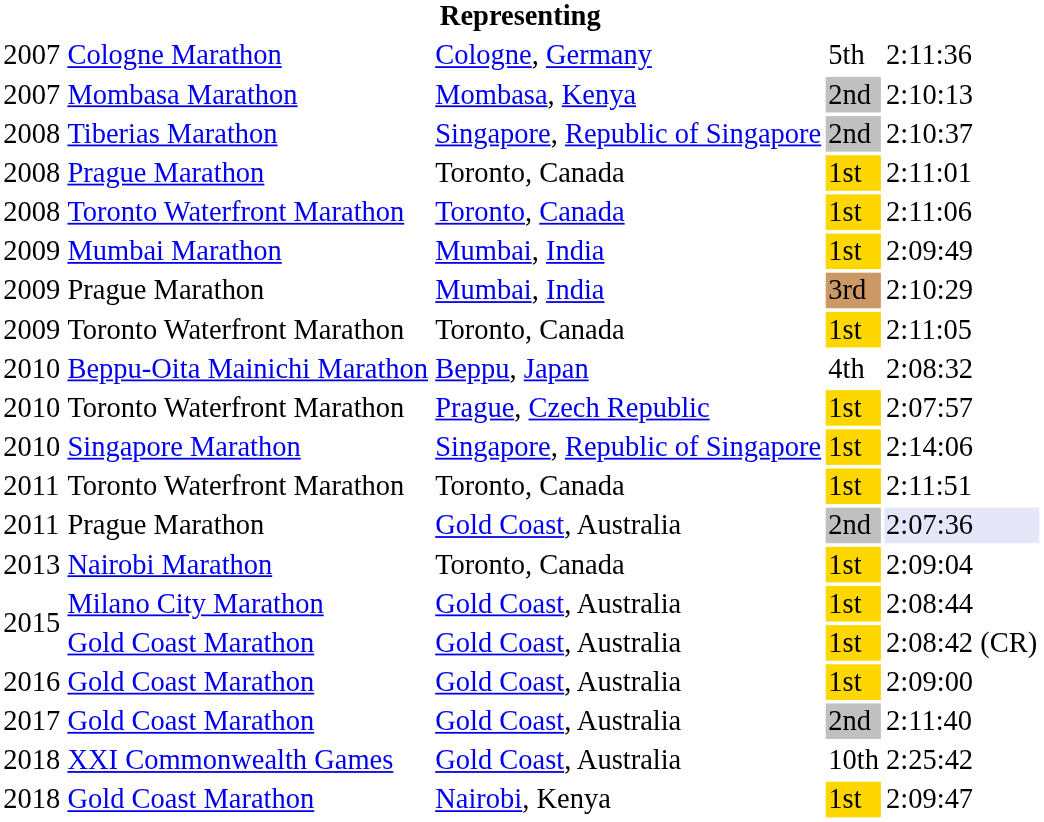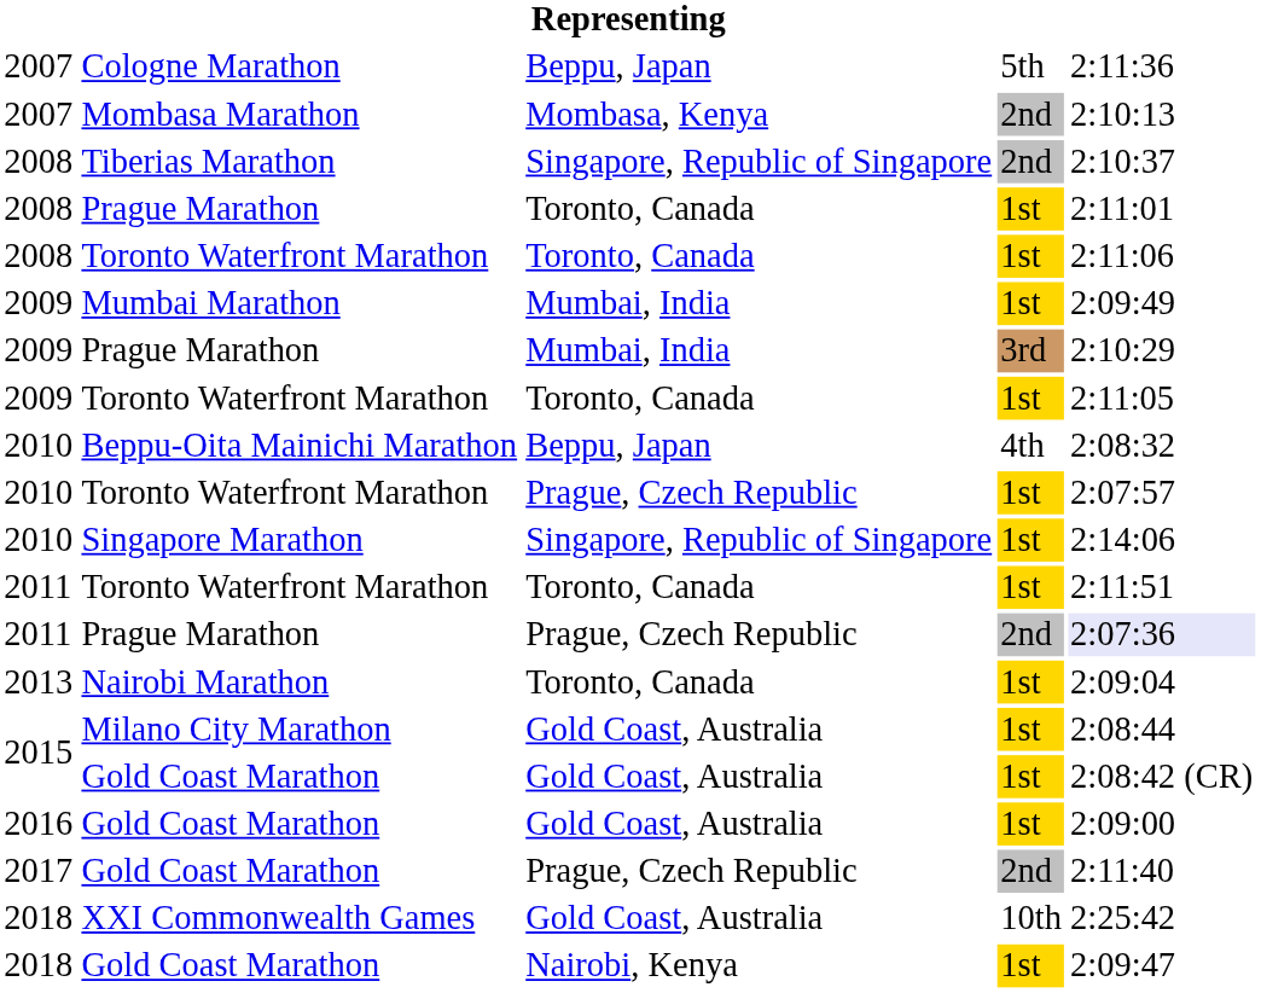Cologne Marathon | column 3: Cologne, Germany -> Beppu, Japan
2011 / Prague Marathon | column 3: Gold Coast, Australia -> Prague, Czech Republic
2017 / Gold Coast Marathon | column 3: Gold Coast, Australia -> Prague, Czech Republic
